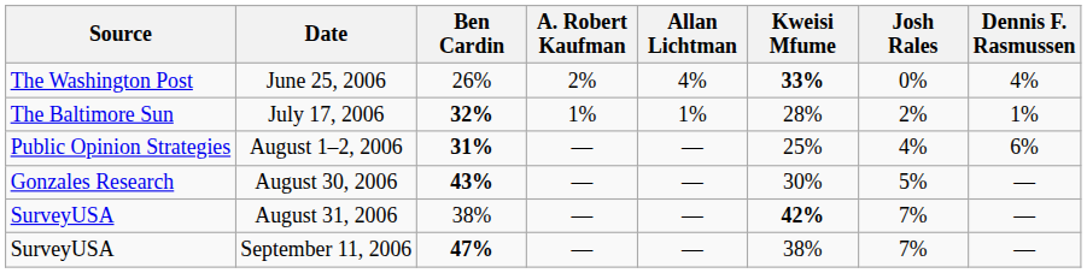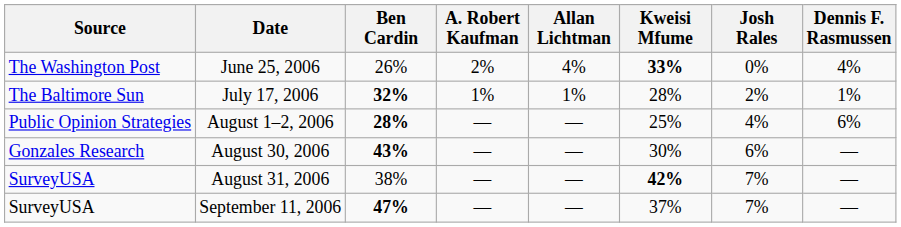August 1–2, 2006 | Ben Cardin: 31% -> 28%
August 30, 2006 | Josh Rales: 5% -> 6%
September 11, 2006 | Kweisi Mfume: 38% -> 37%
